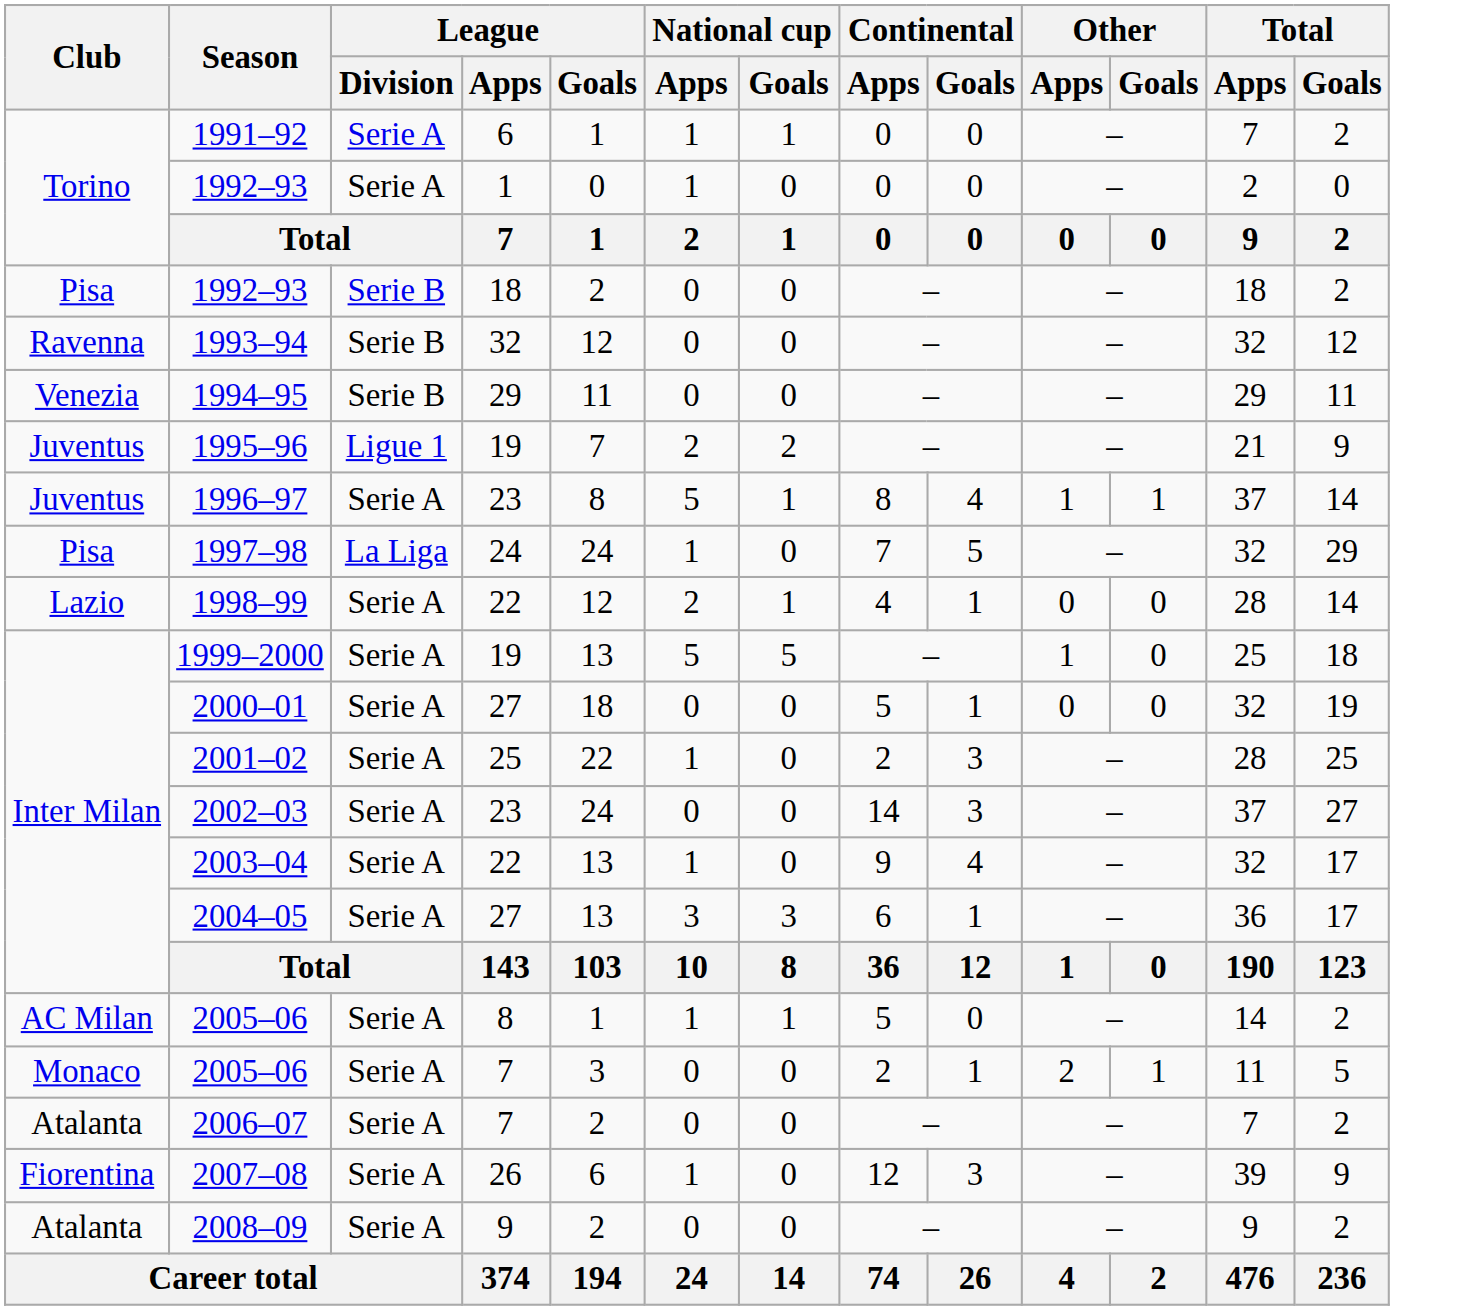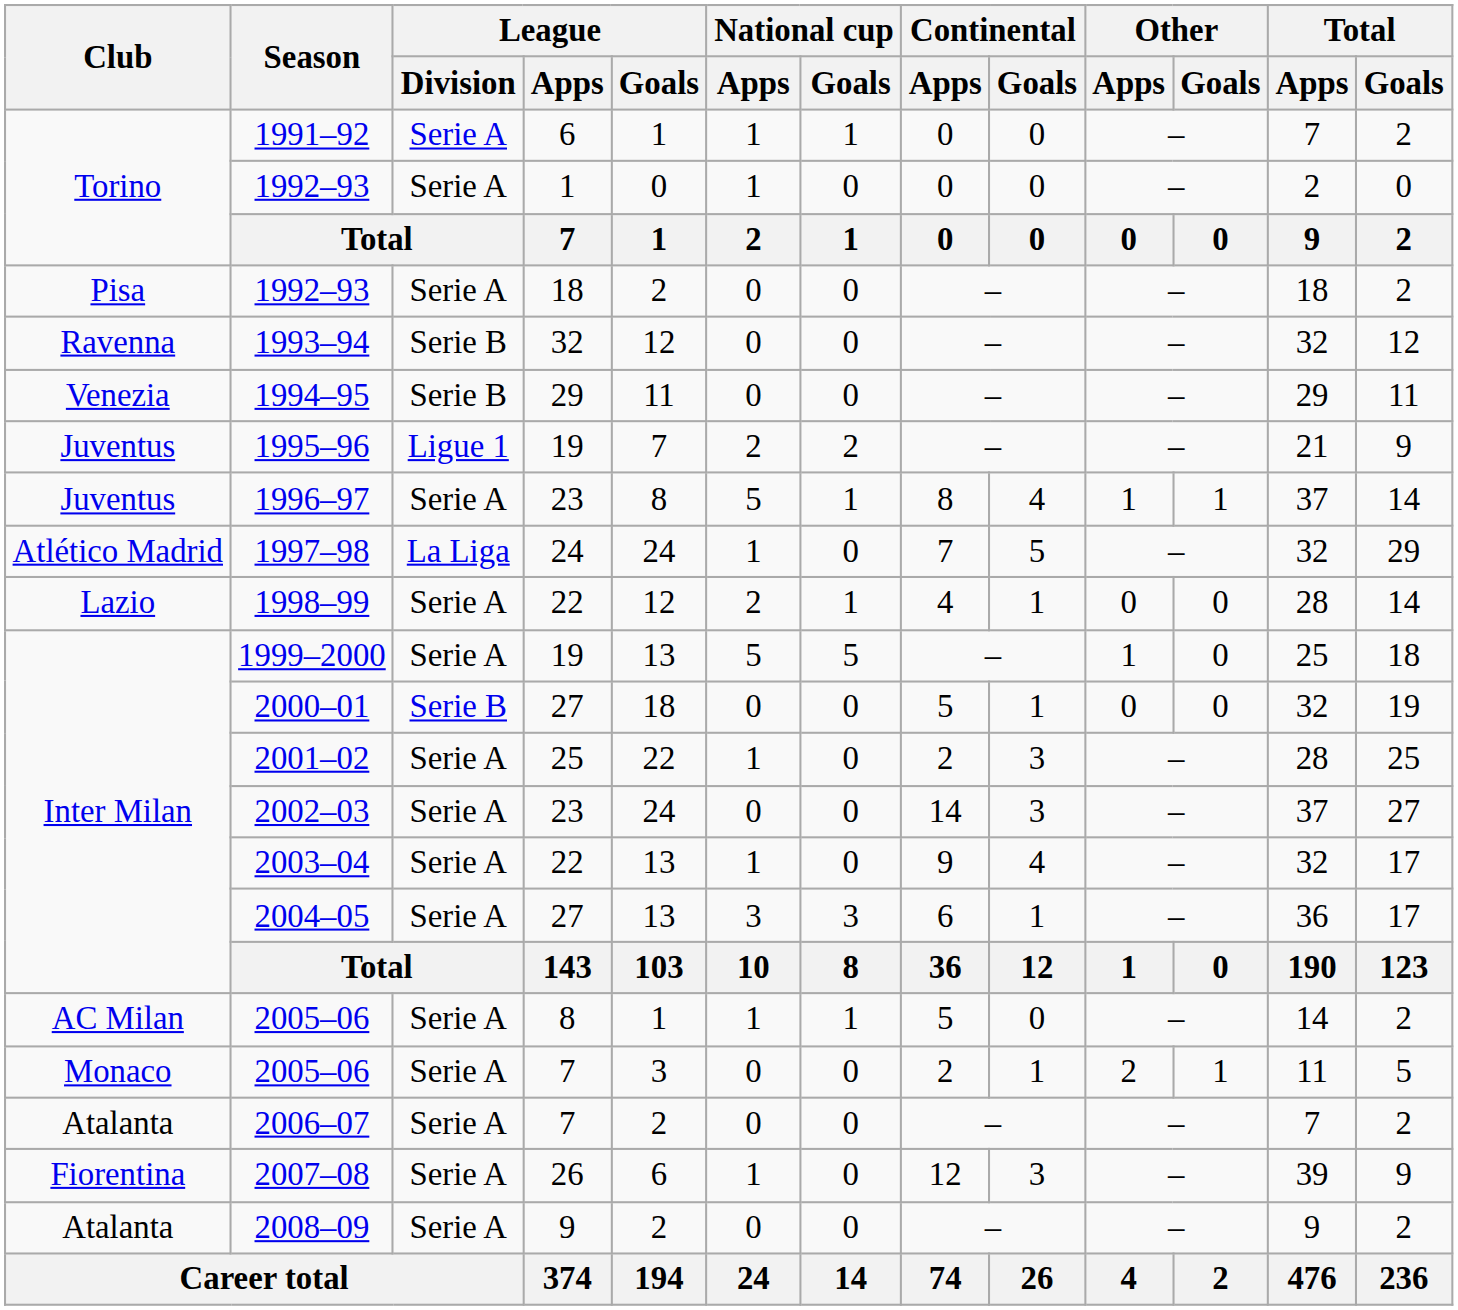1992–93 / 18 | League / Division: Serie B -> Serie A
1997–98 | Club: Pisa -> Atlético Madrid
2000–01 | League / Division: Serie A -> Serie B
